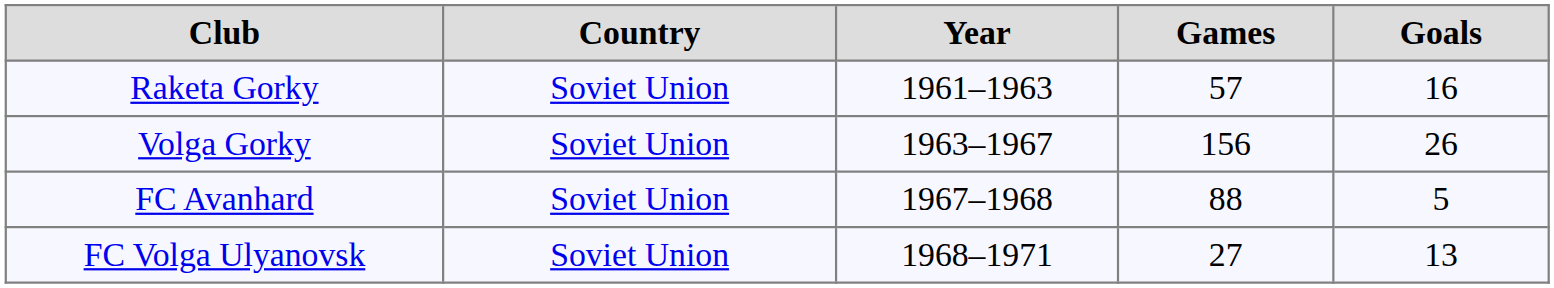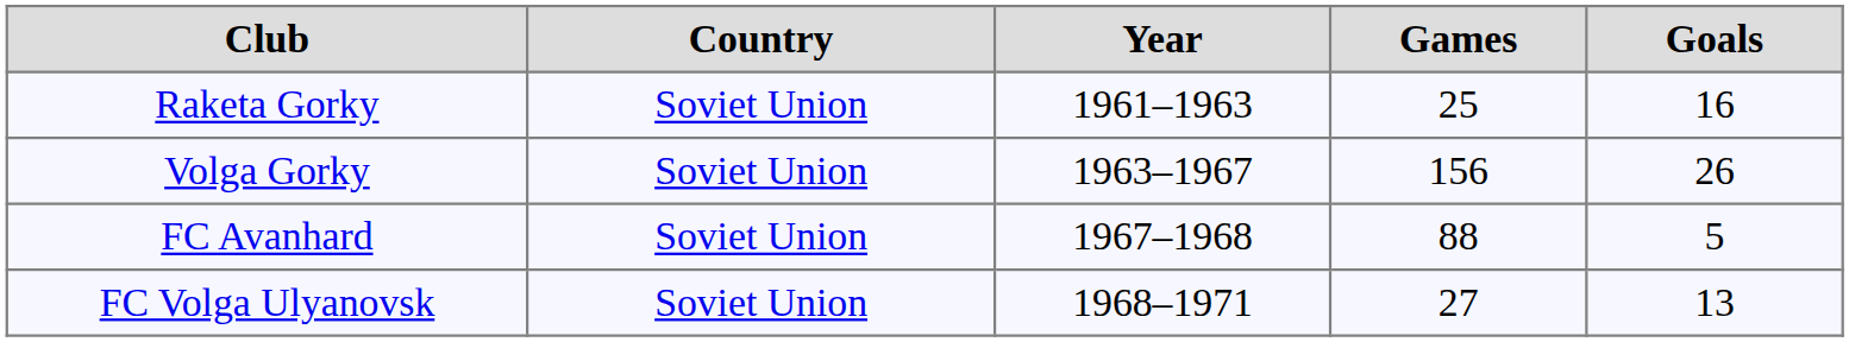Raketa Gorky | Games: 57 -> 25
